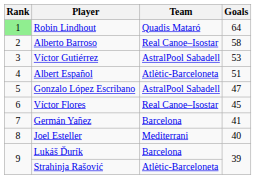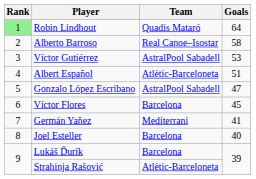Víctor Flores | Team: Real Canoe–Isostar -> Barcelona
Germán Yañez | Team: Barcelona -> Mediterrani
Joel Esteller | Team: Mediterrani -> Barcelona
